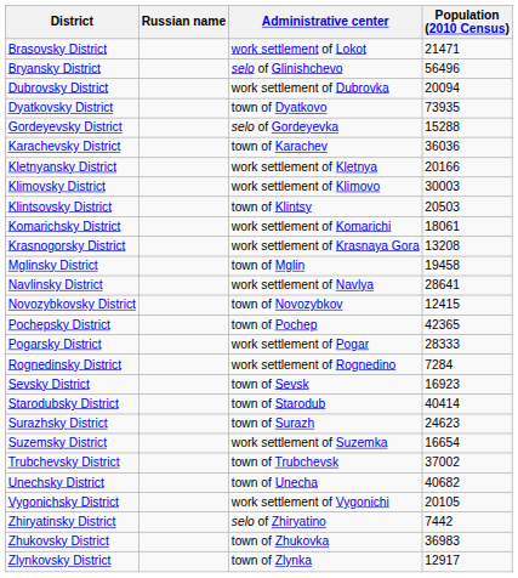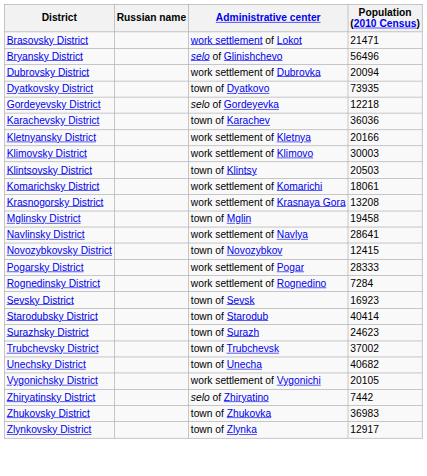Gordeyevsky District | Population (2010 Census): 15288 -> 12218
- row: Pochepsky District | town of Pochep | 42365
- row: Suzemsky District | work settlement of Suzemka | 16654
